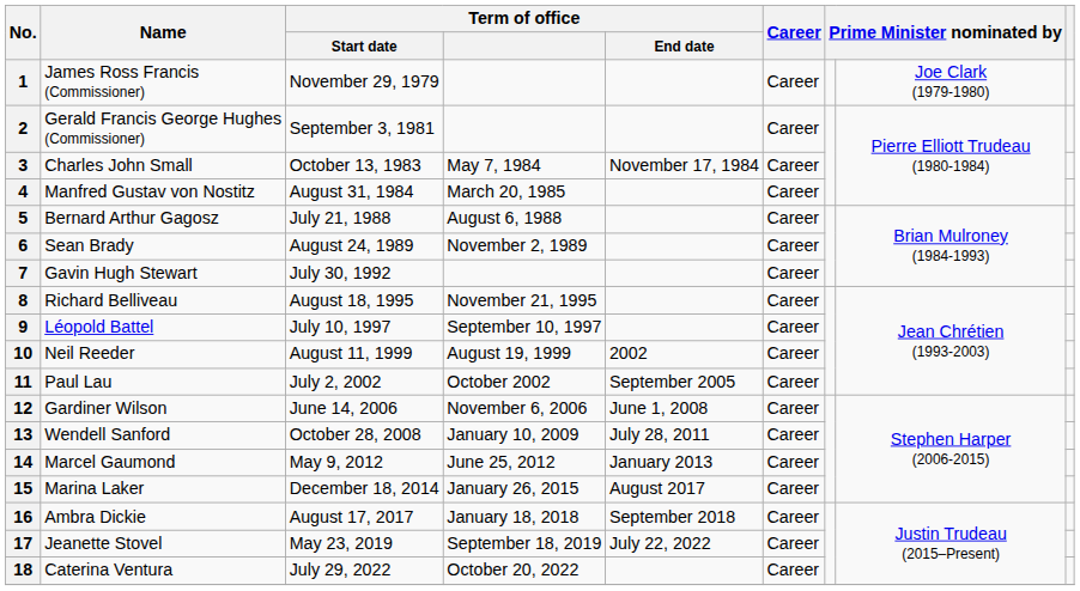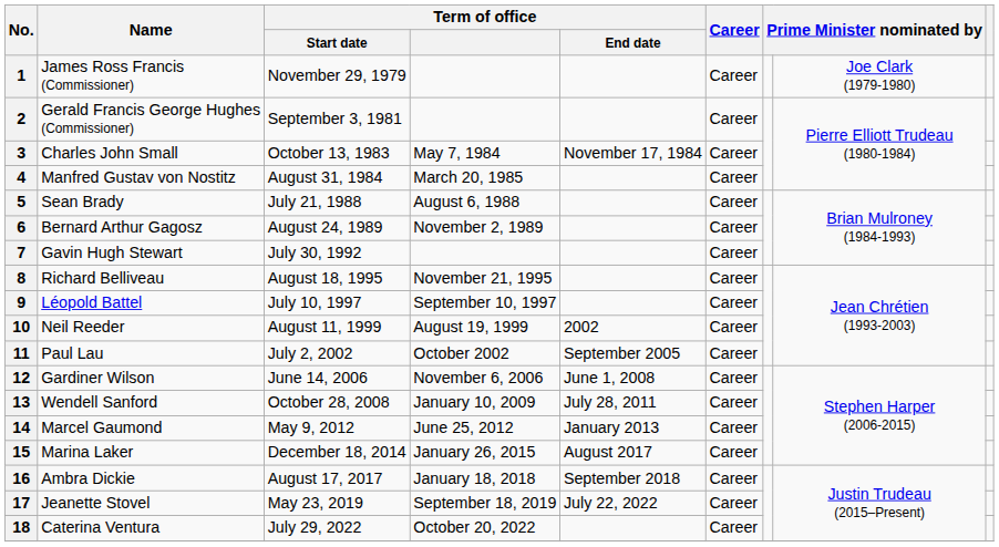5 | Name: Bernard Arthur Gagosz -> Sean Brady
6 | Name: Sean Brady -> Bernard Arthur Gagosz
